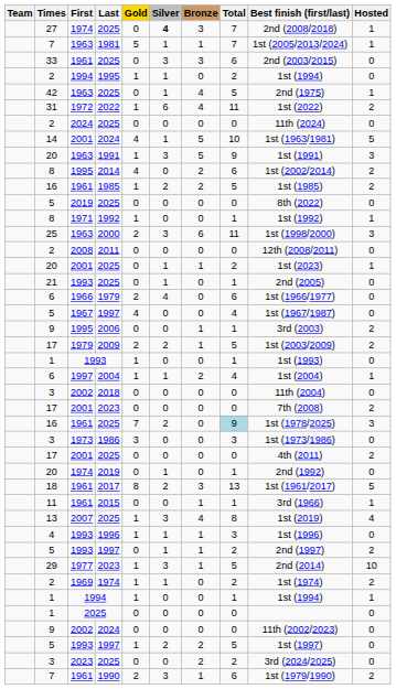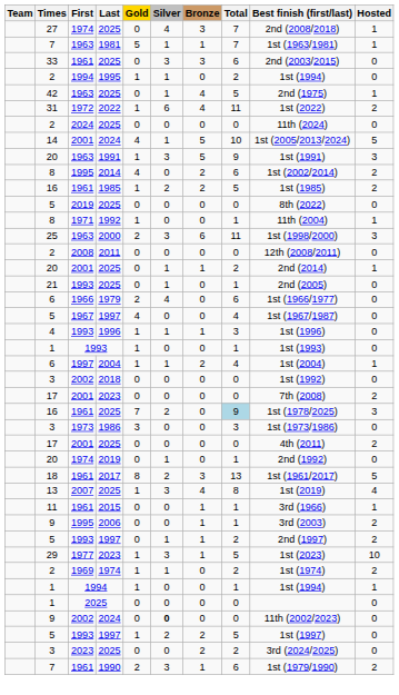27 / 2025 | Silver: bold -> normal
1981 | Best finish (first/last): 1st (2005/2013/2024) -> 1st (1963/1981)
14 / 2024 | Best finish (first/last): 1st (1963/1981) -> 1st (2005/2013/2024)
1992 | Best finish (first/last): 1st (1992) -> 11th (2004)
20 / 2025 | Best finish (first/last): 1st (2023) -> 2nd (2014)
rows swapped: 1996 <-> 2006
- row: 17 | 1979 | 2009 | 2 | 2 | 1 | 5 | 1st (2003/2009) | 2
2018 | Best finish (first/last): 11th (2004) -> 1st (1992)
rows swapped: 2015 <-> 13 / 2025
29 / 2023 | Best finish (first/last): 2nd (2014) -> 1st (2023)
9 / 2024 | Silver: normal -> bold
